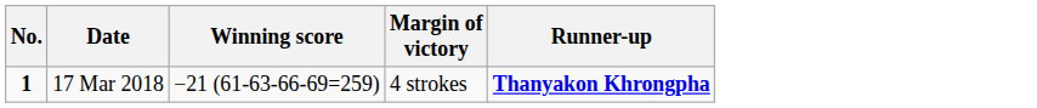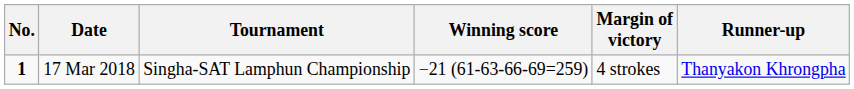+ column: Tournament | Singha-SAT Lamphun Championship
17 Mar 2018 | Runner-up: bold -> normal
